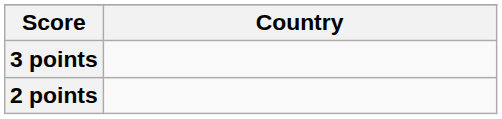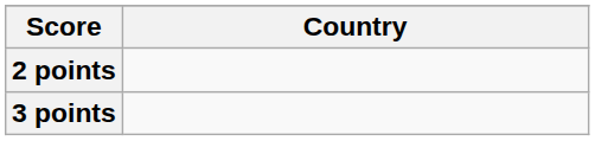rows swapped: 3 points <-> 2 points
